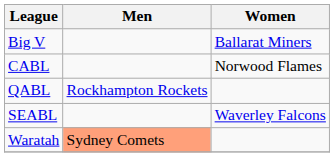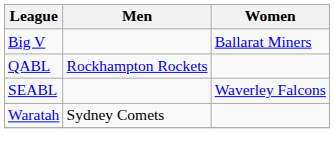- row: CABL | Norwood Flames
Waratah | Men: lightsalmon background -> no background
